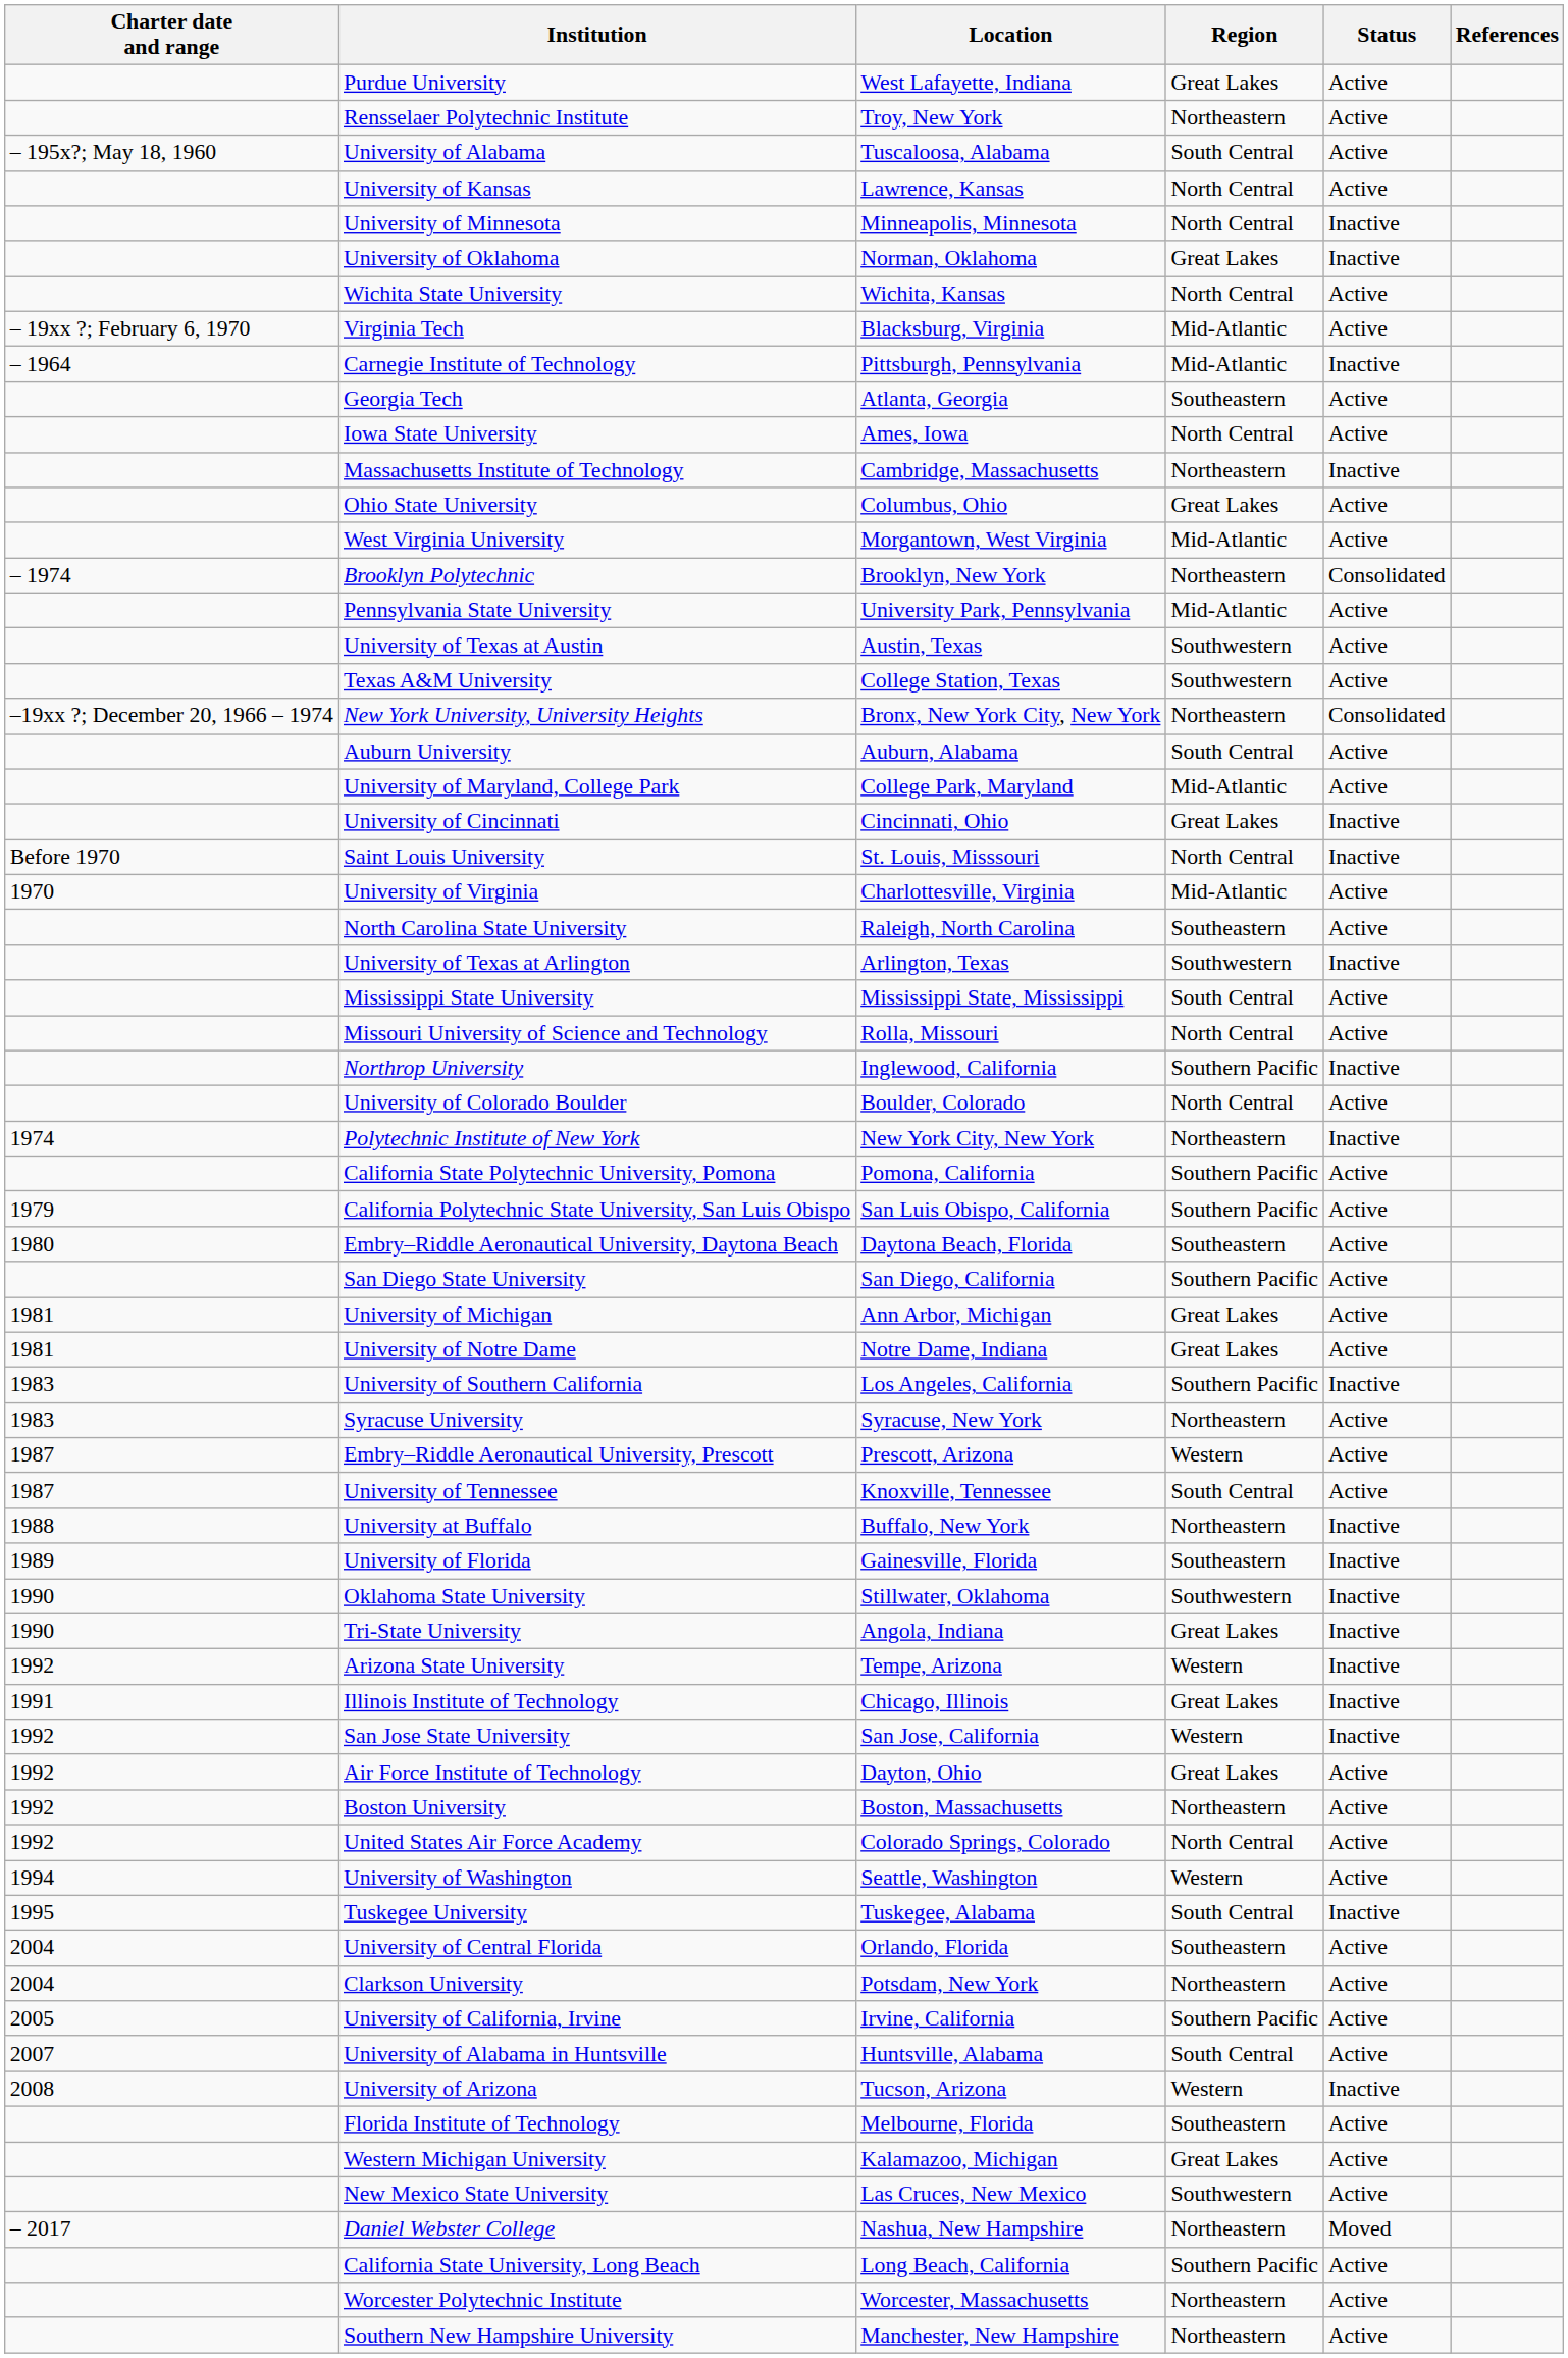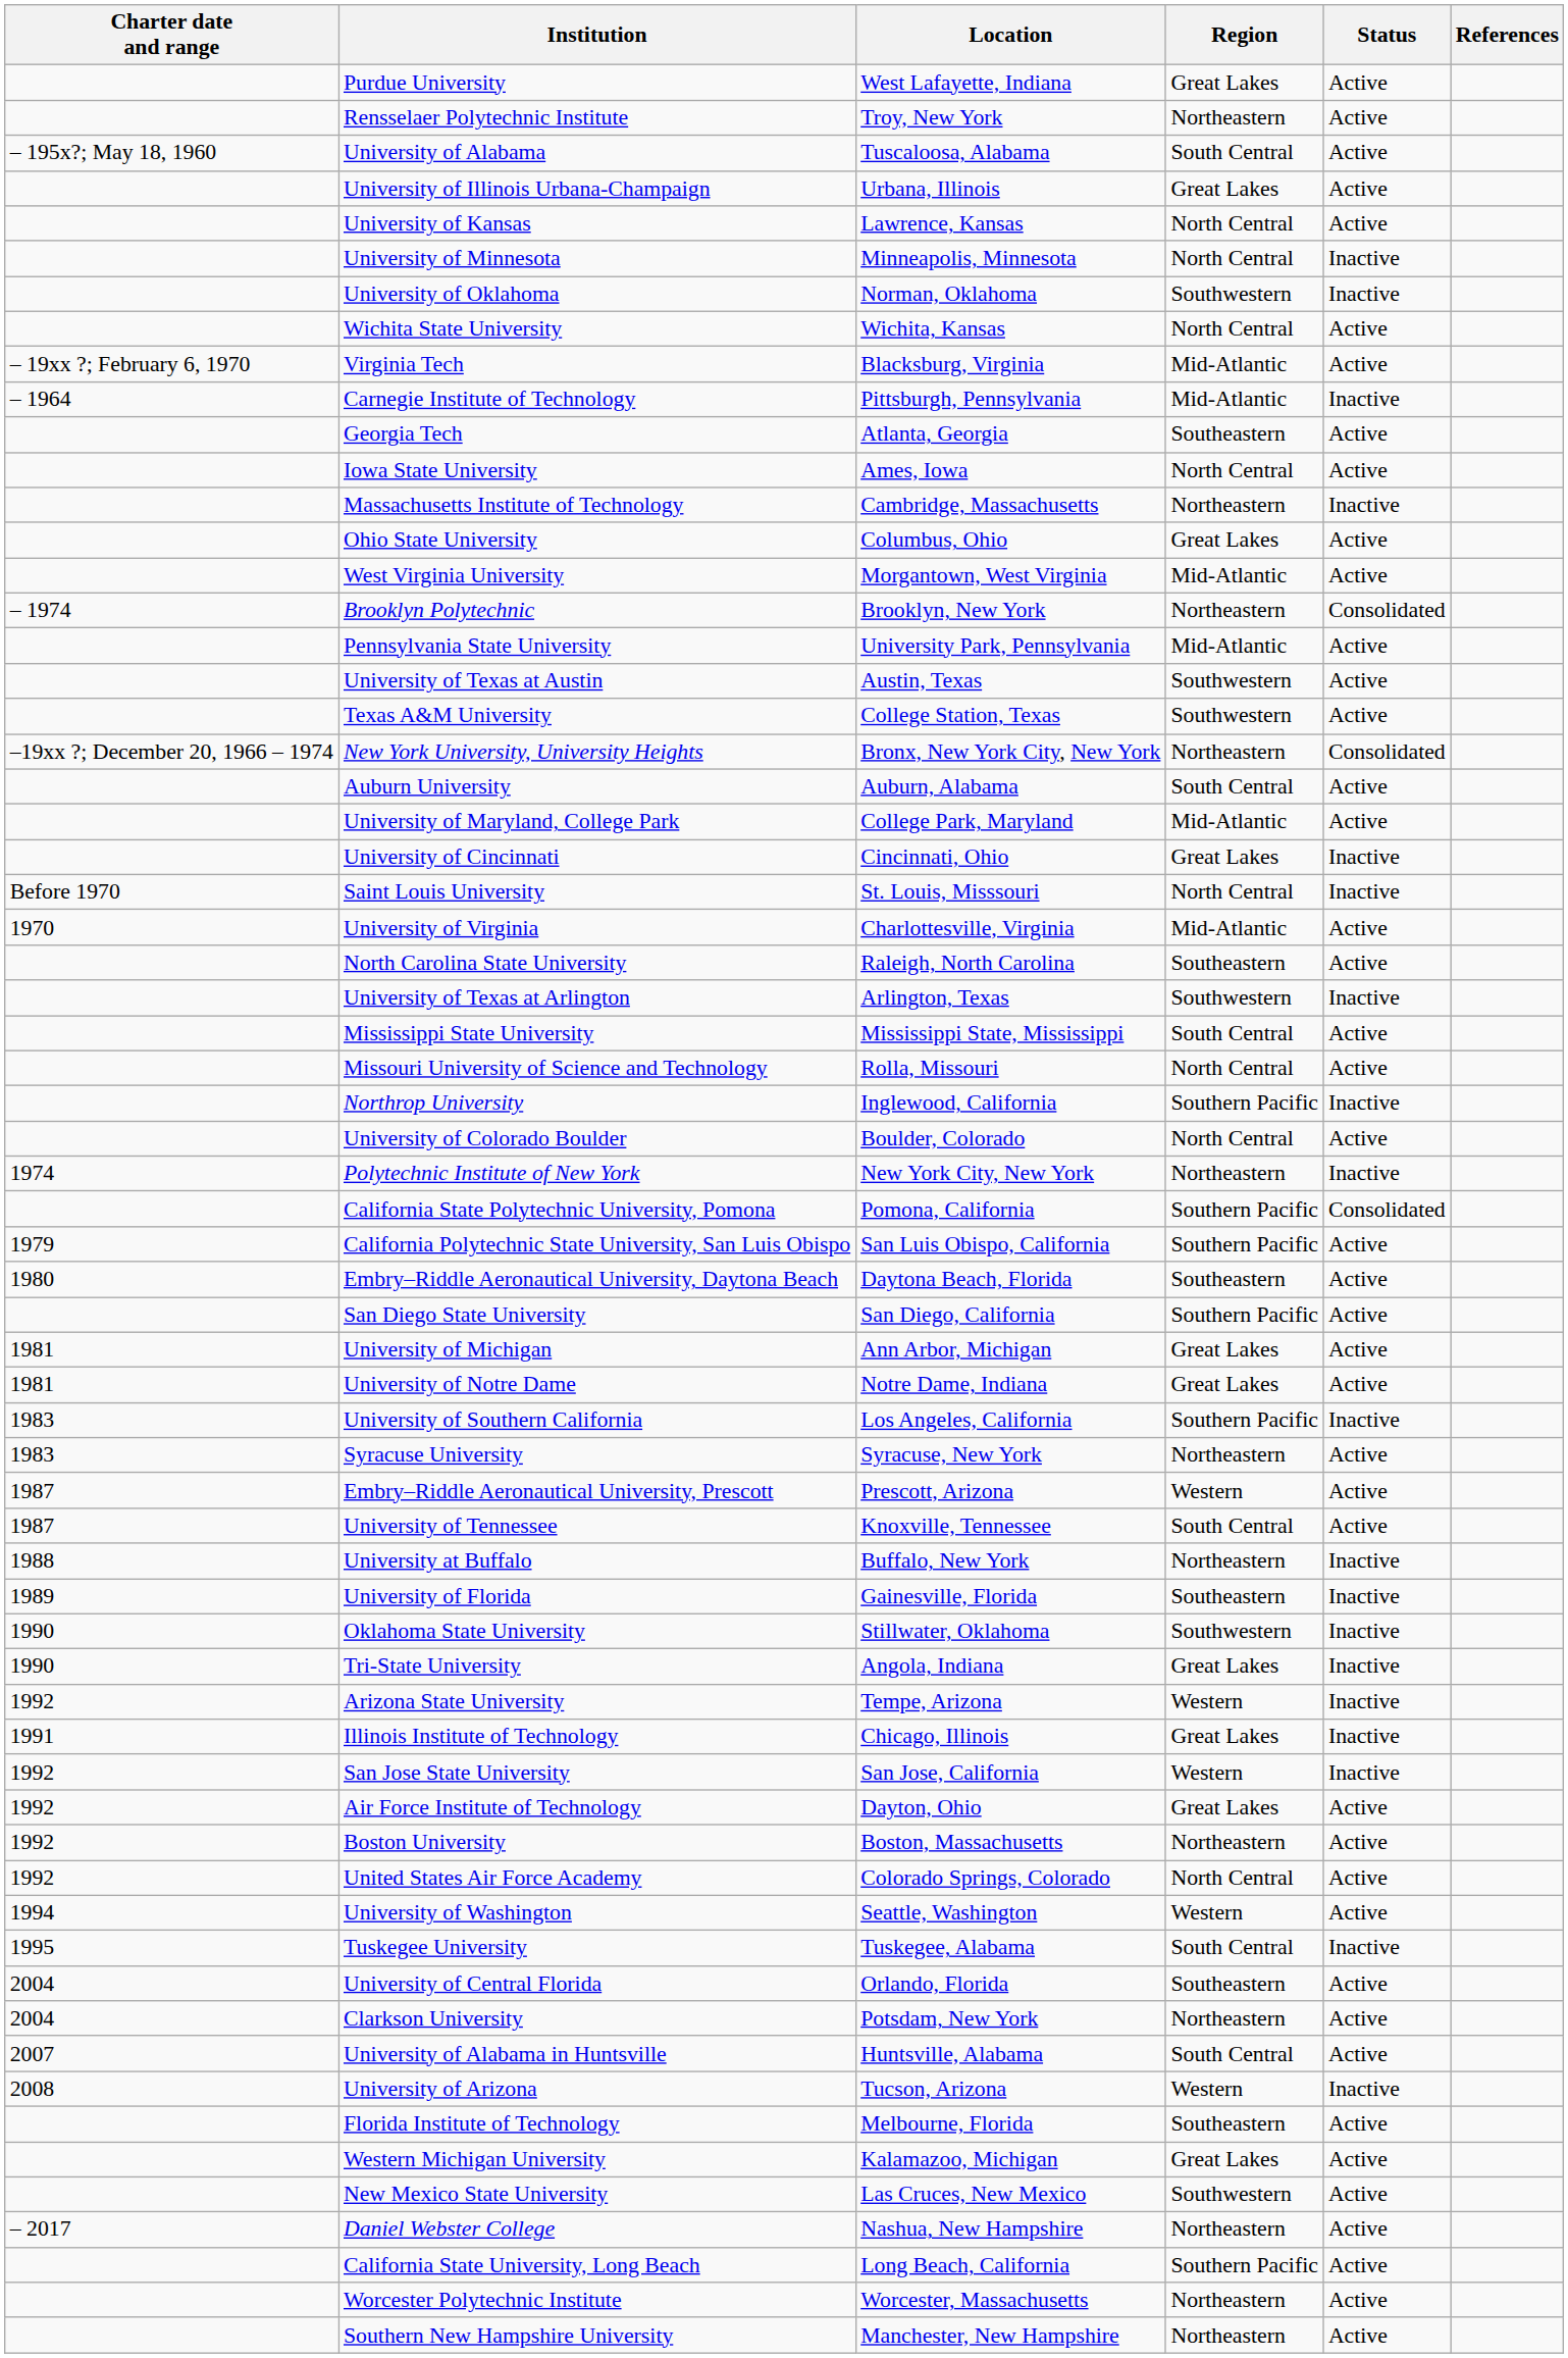+ row: University of Illinois Urbana-Champaign | Urbana, Illinois | Great Lakes | Active
University of Oklahoma | Region: Great Lakes -> Southwestern
California State Polytechnic University, Pomona | Status: Active -> Consolidated
- row: 2005 | University of California, Irvine | Irvine, California | Southern Pacific | Active
Daniel Webster College | Status: Moved -> Active
